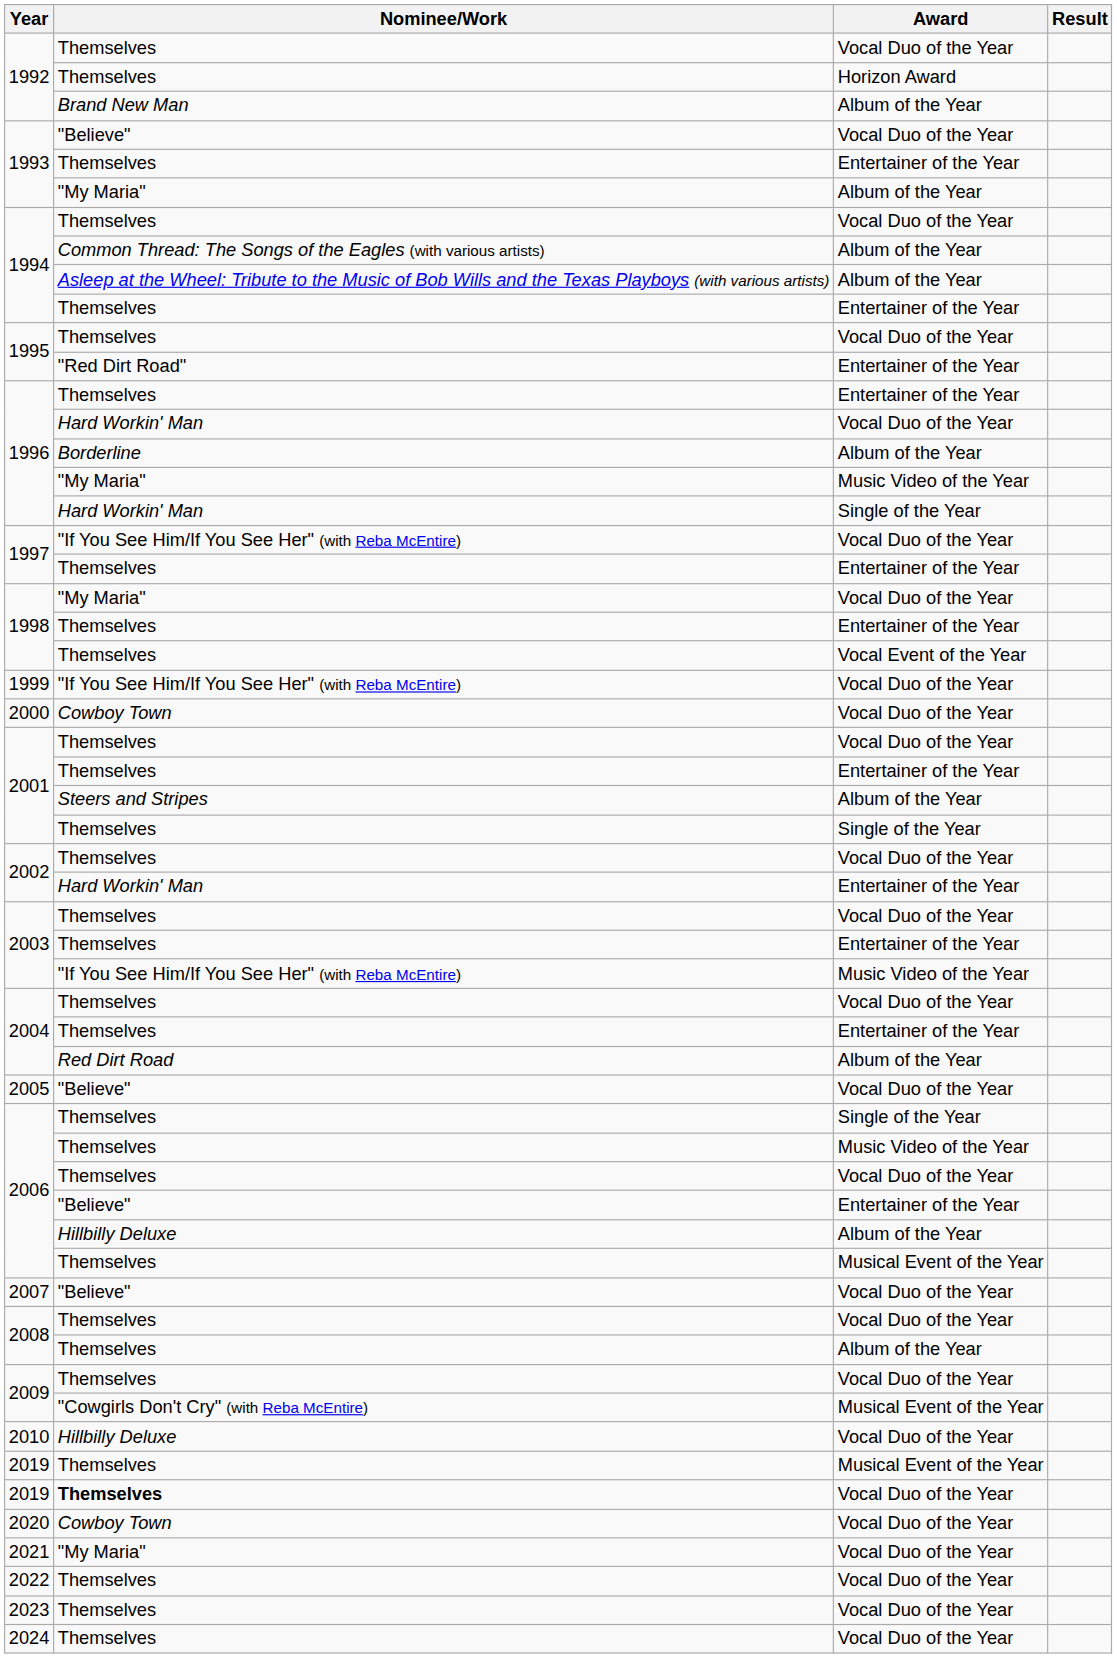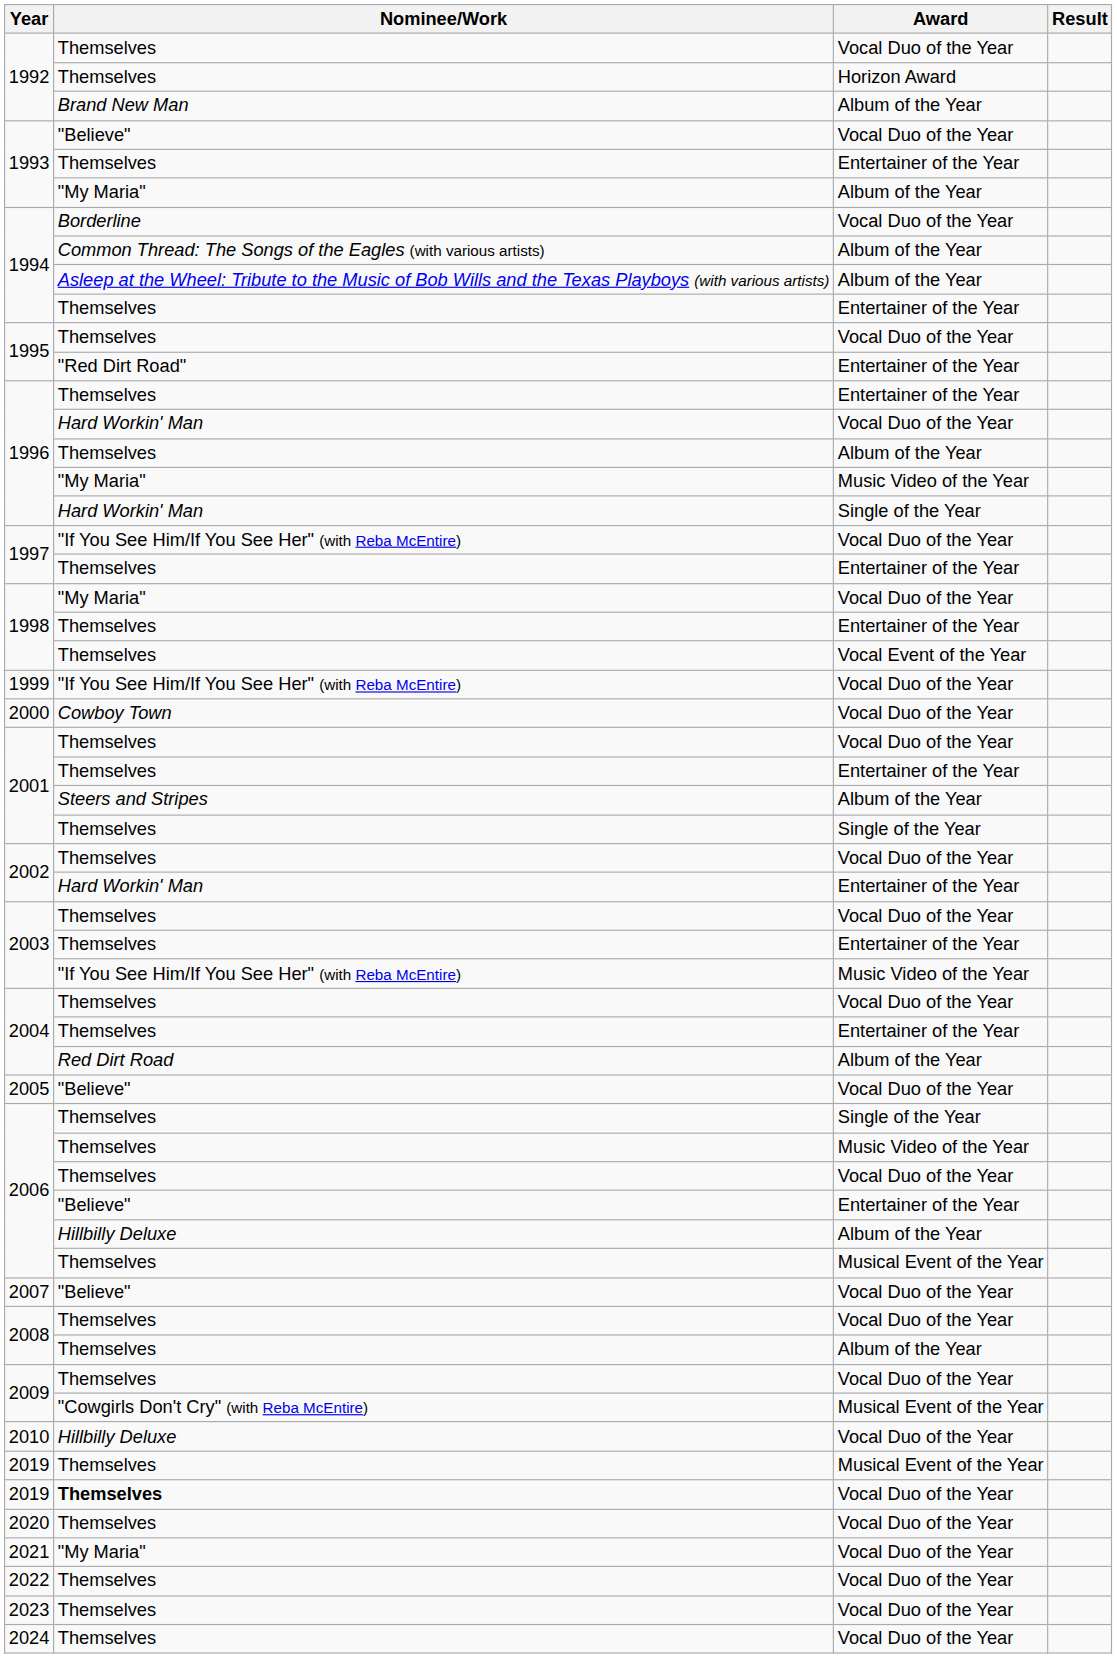1994 / Vocal Duo of the Year | Nominee/Work: Themselves -> Borderline
1996 / Album of the Year | Nominee/Work: Borderline -> Themselves
2020 | Nominee/Work: Cowboy Town -> Themselves
